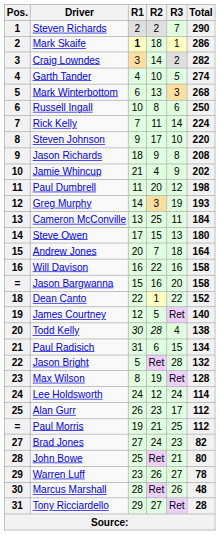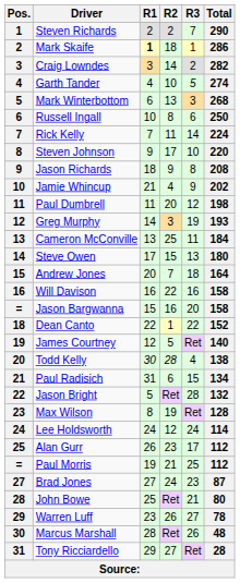Brad Jones | Total: 82 -> 87
